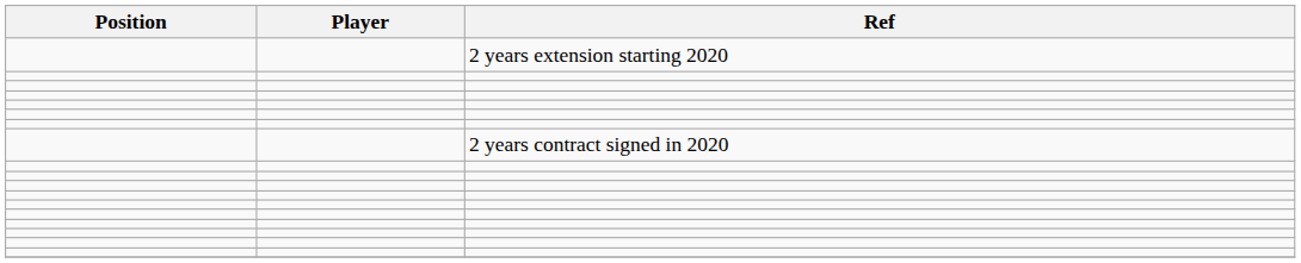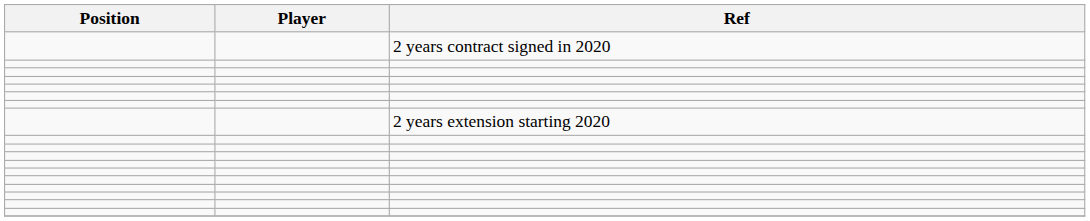rows swapped: 2 years extension starting 2020 <-> 2 years contract signed in 2020
